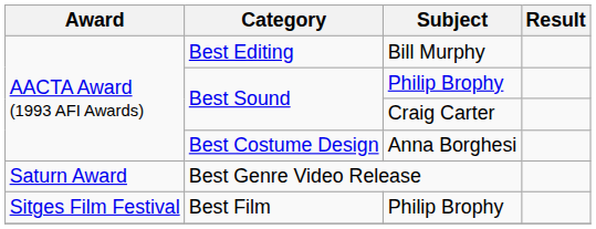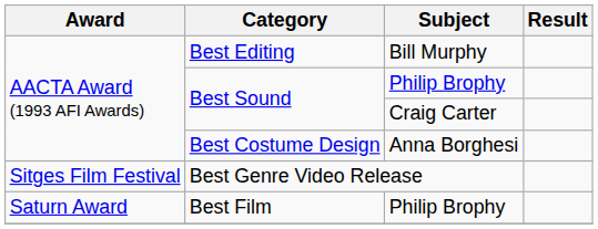Best Genre Video Release | Award: Saturn Award -> Sitges Film Festival
Best Film | Award: Sitges Film Festival -> Saturn Award
